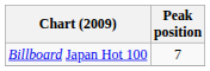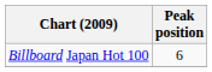Billboard Japan Hot 100 | Peak position: 7 -> 6
